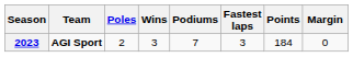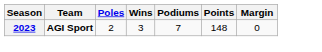- column: Fastest laps | 3
2023 | Points: 184 -> 148
